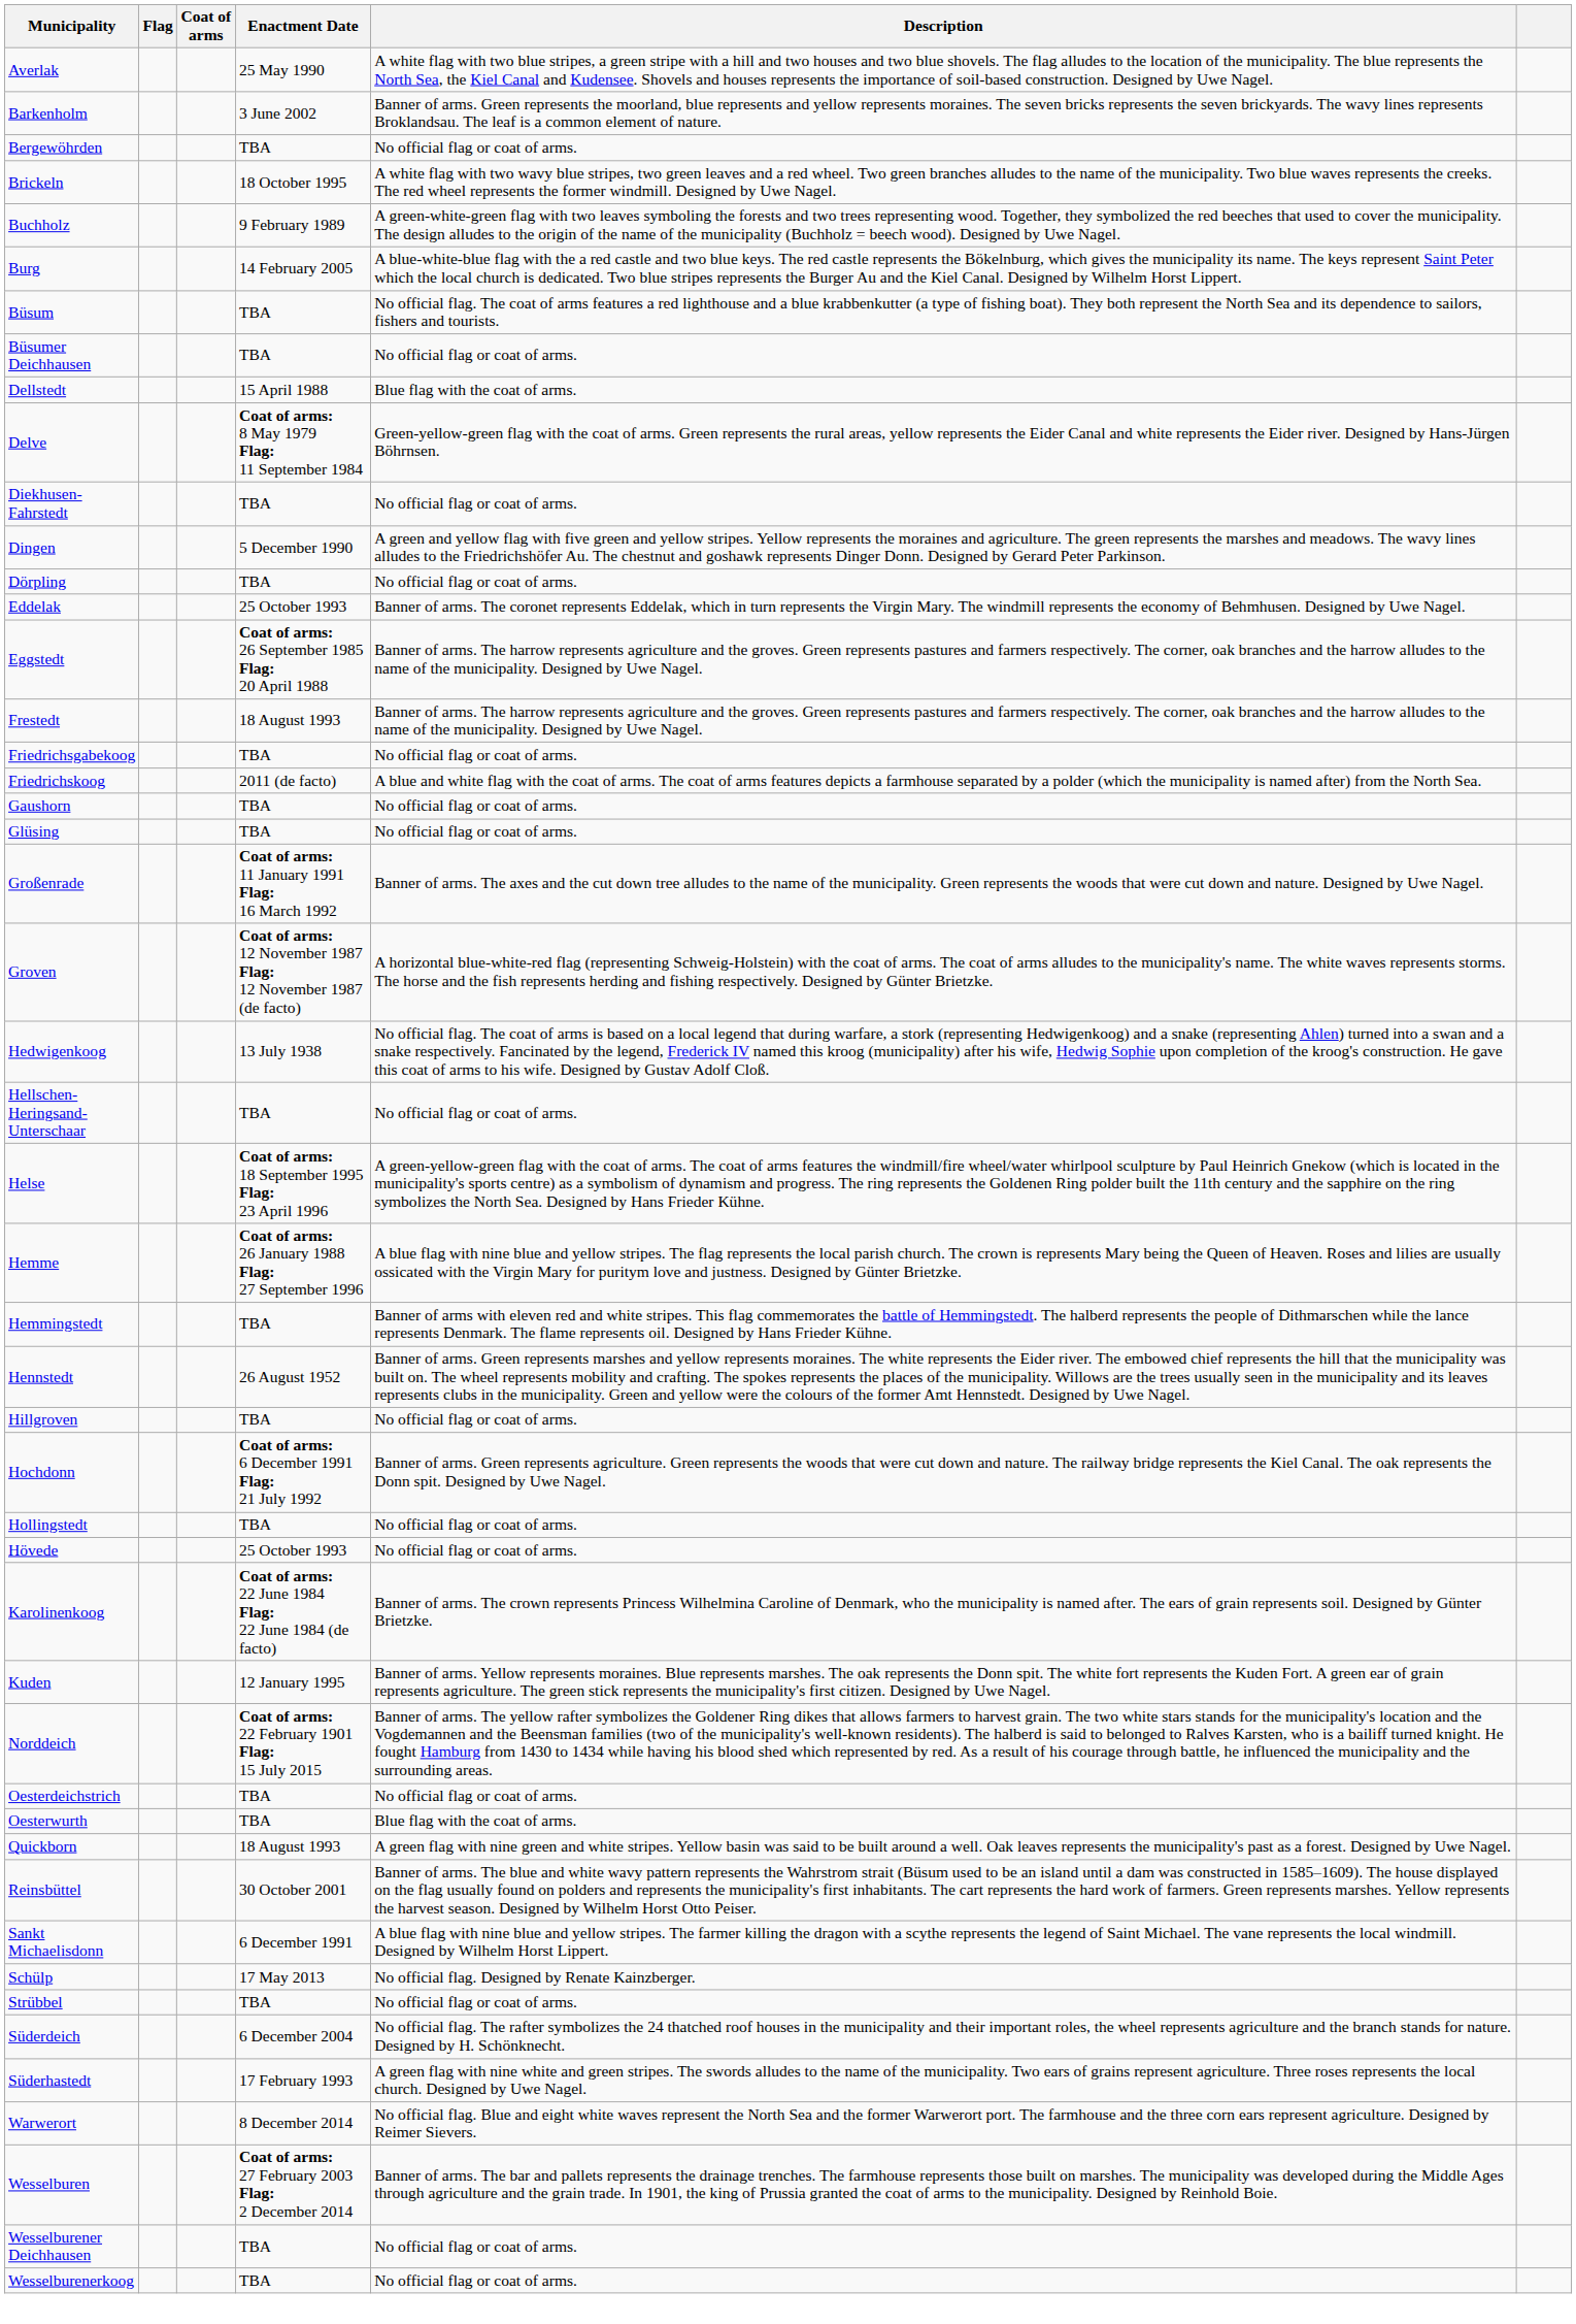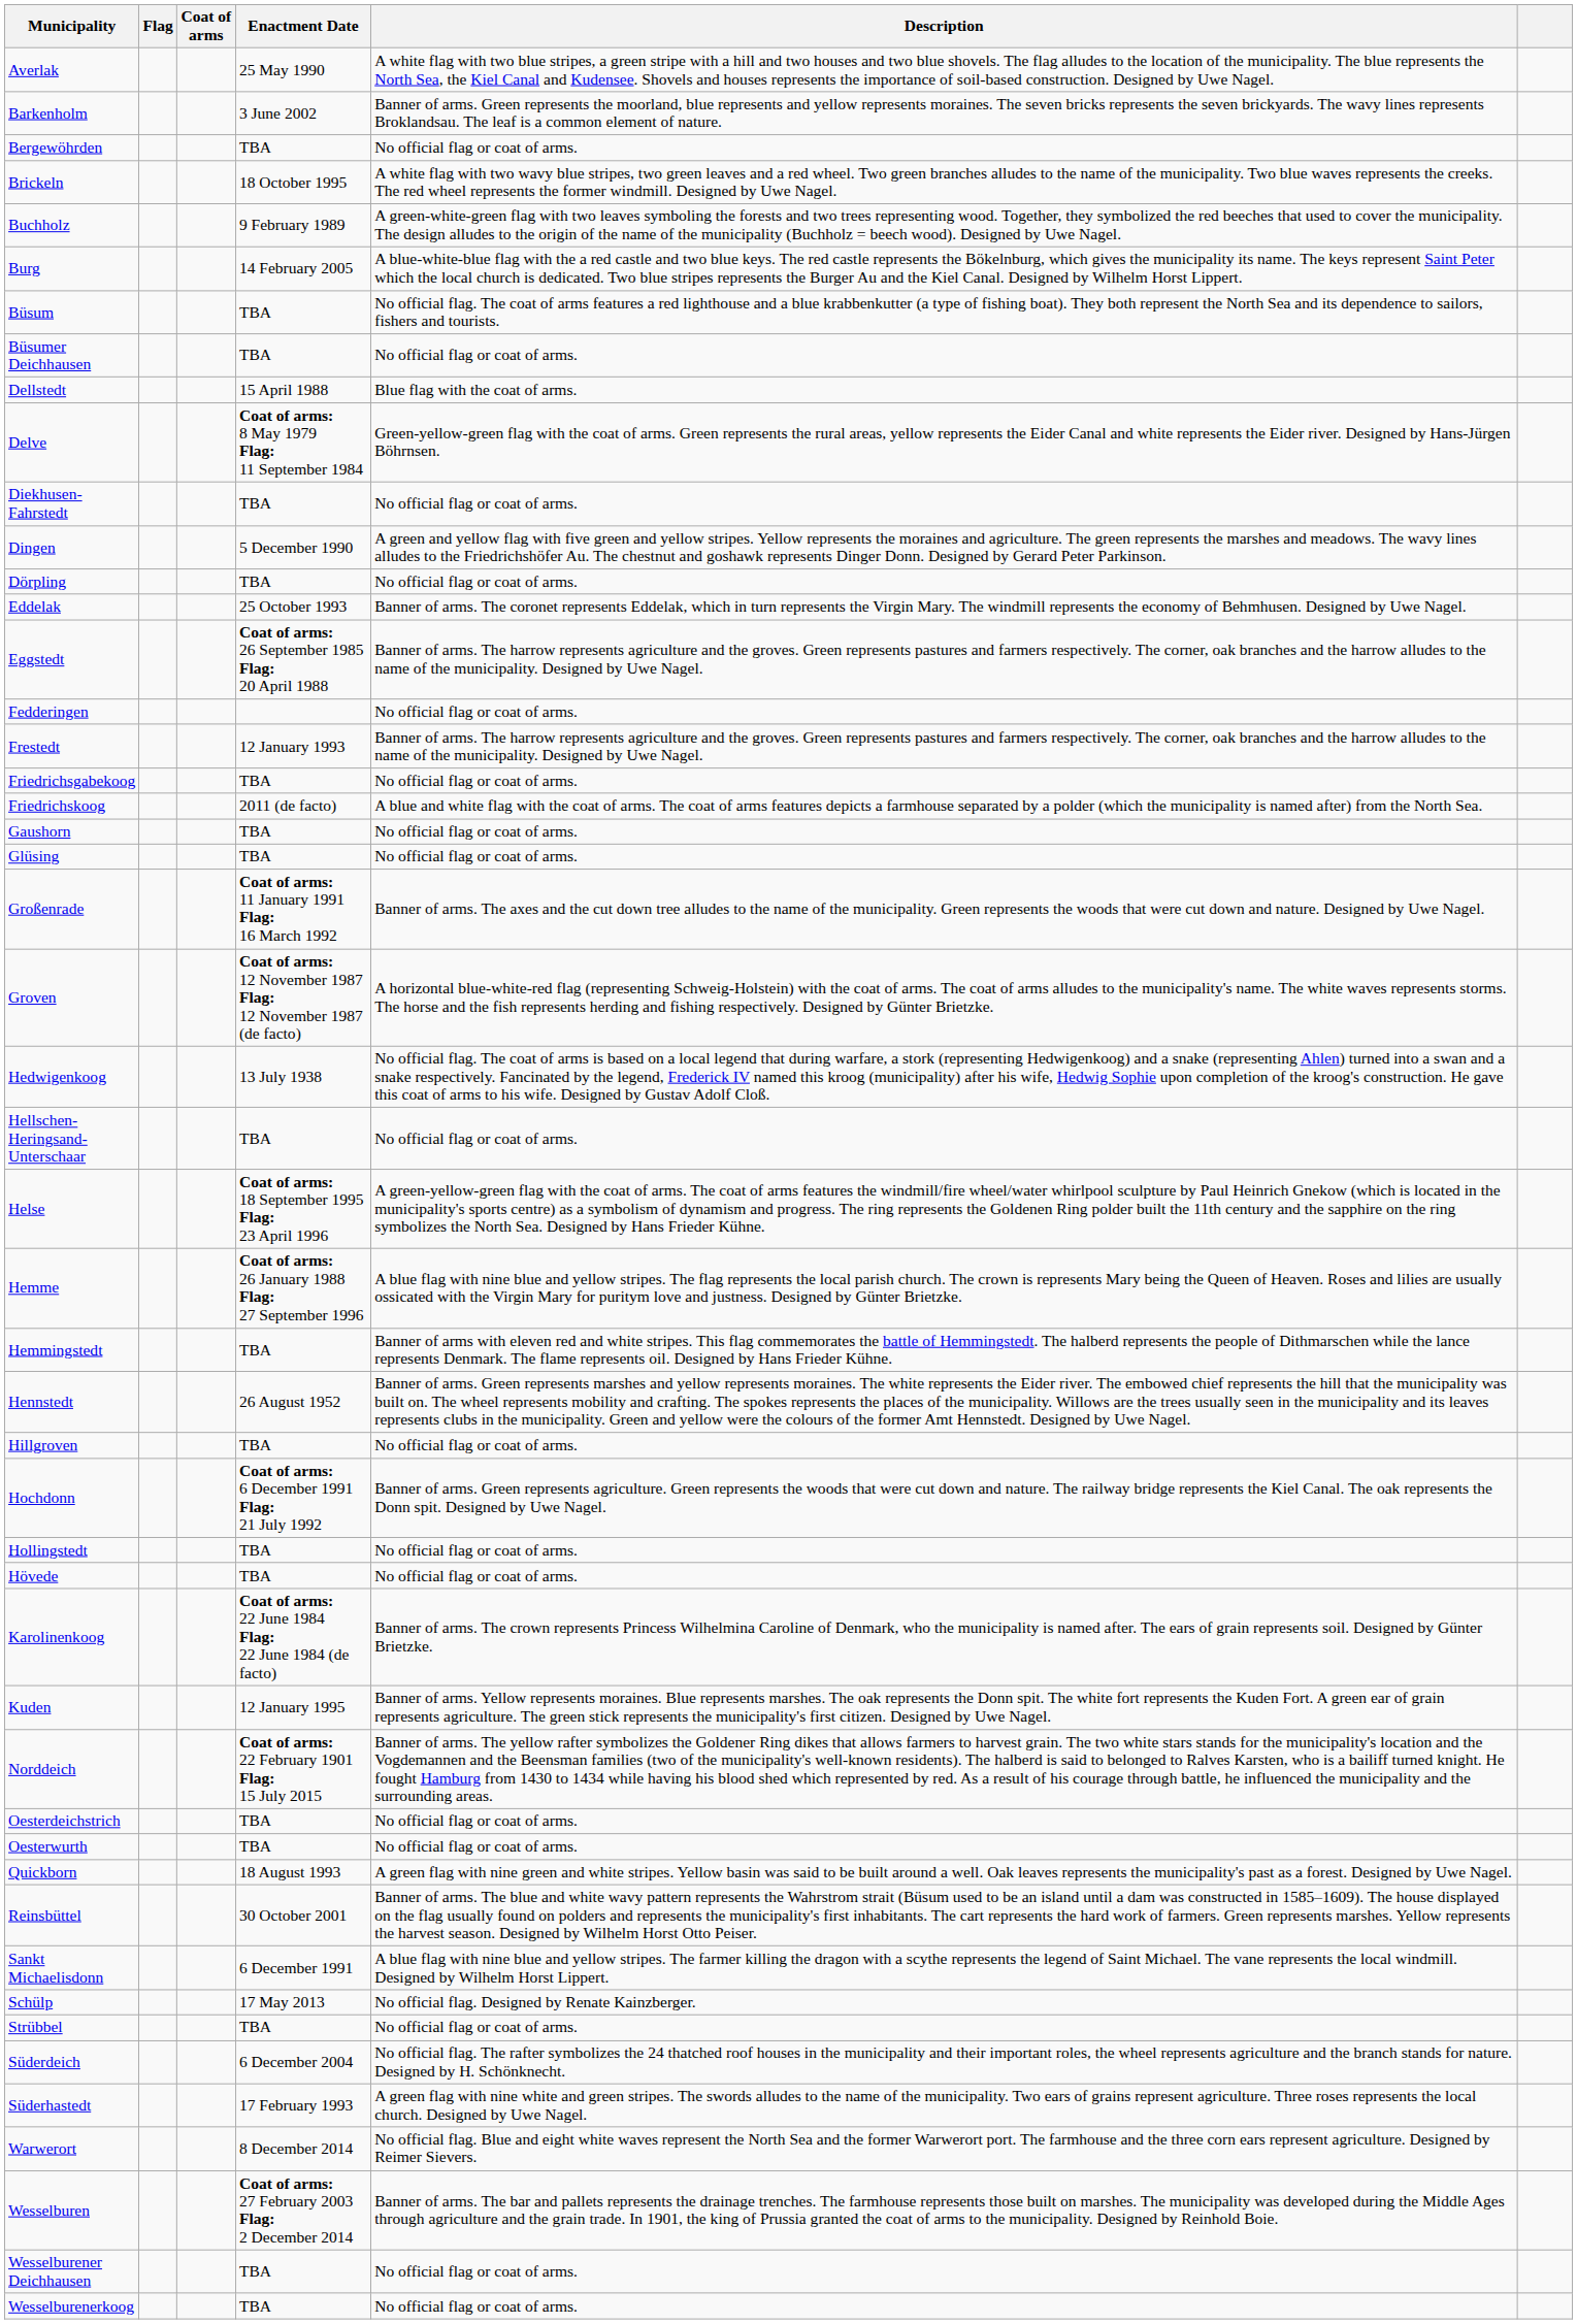+ row: Fedderingen | No official flag or coat of arms.
Frestedt | Enactment Date: 18 August 1993 -> 12 January 1993
Hövede | Enactment Date: 25 October 1993 -> TBA
Oesterwurth | Description: Blue flag with the coat of arms. -> No official flag or coat of arms.
